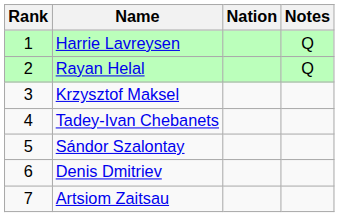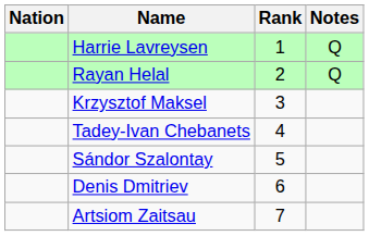columns swapped: Rank <-> Nation
